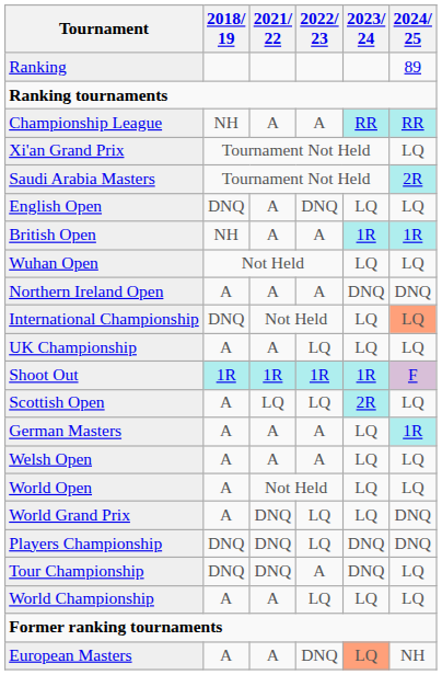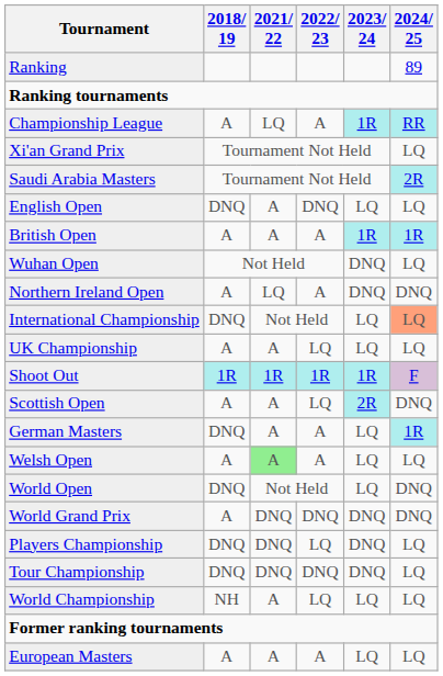Championship League | 2018/ 19: NH -> A
Championship League | 2021/ 22: A -> LQ
Championship League | 2023/ 24: RR -> 1R
British Open | 2018/ 19: NH -> A
Wuhan Open | 2023/ 24: LQ -> DNQ
Northern Ireland Open | 2021/ 22: A -> LQ
Scottish Open | 2021/ 22: LQ -> A
Scottish Open | 2024/ 25: LQ -> DNQ
German Masters | 2018/ 19: A -> DNQ
Welsh Open | 2021/ 22: no background -> lightgreen background
World Open | 2018/ 19: A -> DNQ
World Open | 2024/ 25: LQ -> DNQ
World Grand Prix | 2022/ 23: LQ -> DNQ
World Grand Prix | 2023/ 24: LQ -> DNQ
Players Championship | 2024/ 25: DNQ -> LQ
Tour Championship | 2022/ 23: A -> DNQ
World Championship | 2018/ 19: A -> NH
European Masters | 2022/ 23: DNQ -> A
European Masters | 2023/ 24: lightsalmon background -> no background
European Masters | 2024/ 25: NH -> LQ
